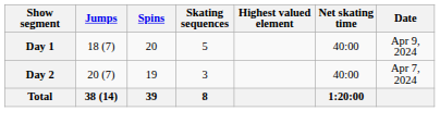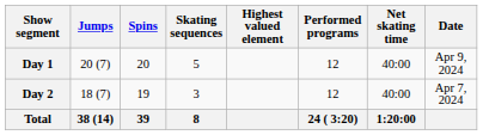+ column: Performed programs | 12 | 12 | 24 ( 3:20)
Day 1 | Jumps: 18 (7) -> 20 (7)
Day 2 | Jumps: 20 (7) -> 18 (7)
